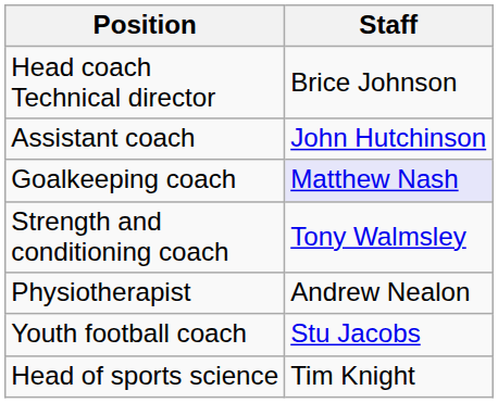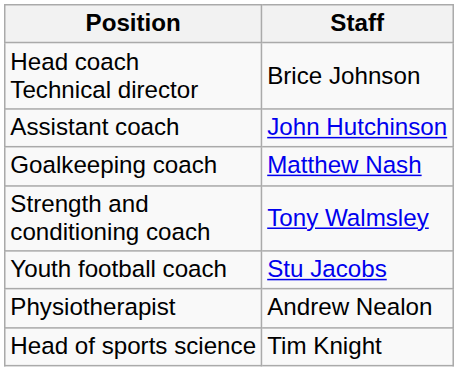Goalkeeping coach | Staff: lavender background -> no background
rows swapped: Physiotherapist <-> Youth football coach
